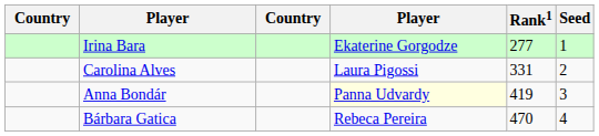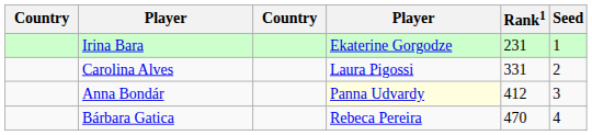Irina Bara | Rank1: 277 -> 231
Anna Bondár | Rank1: 419 -> 412
